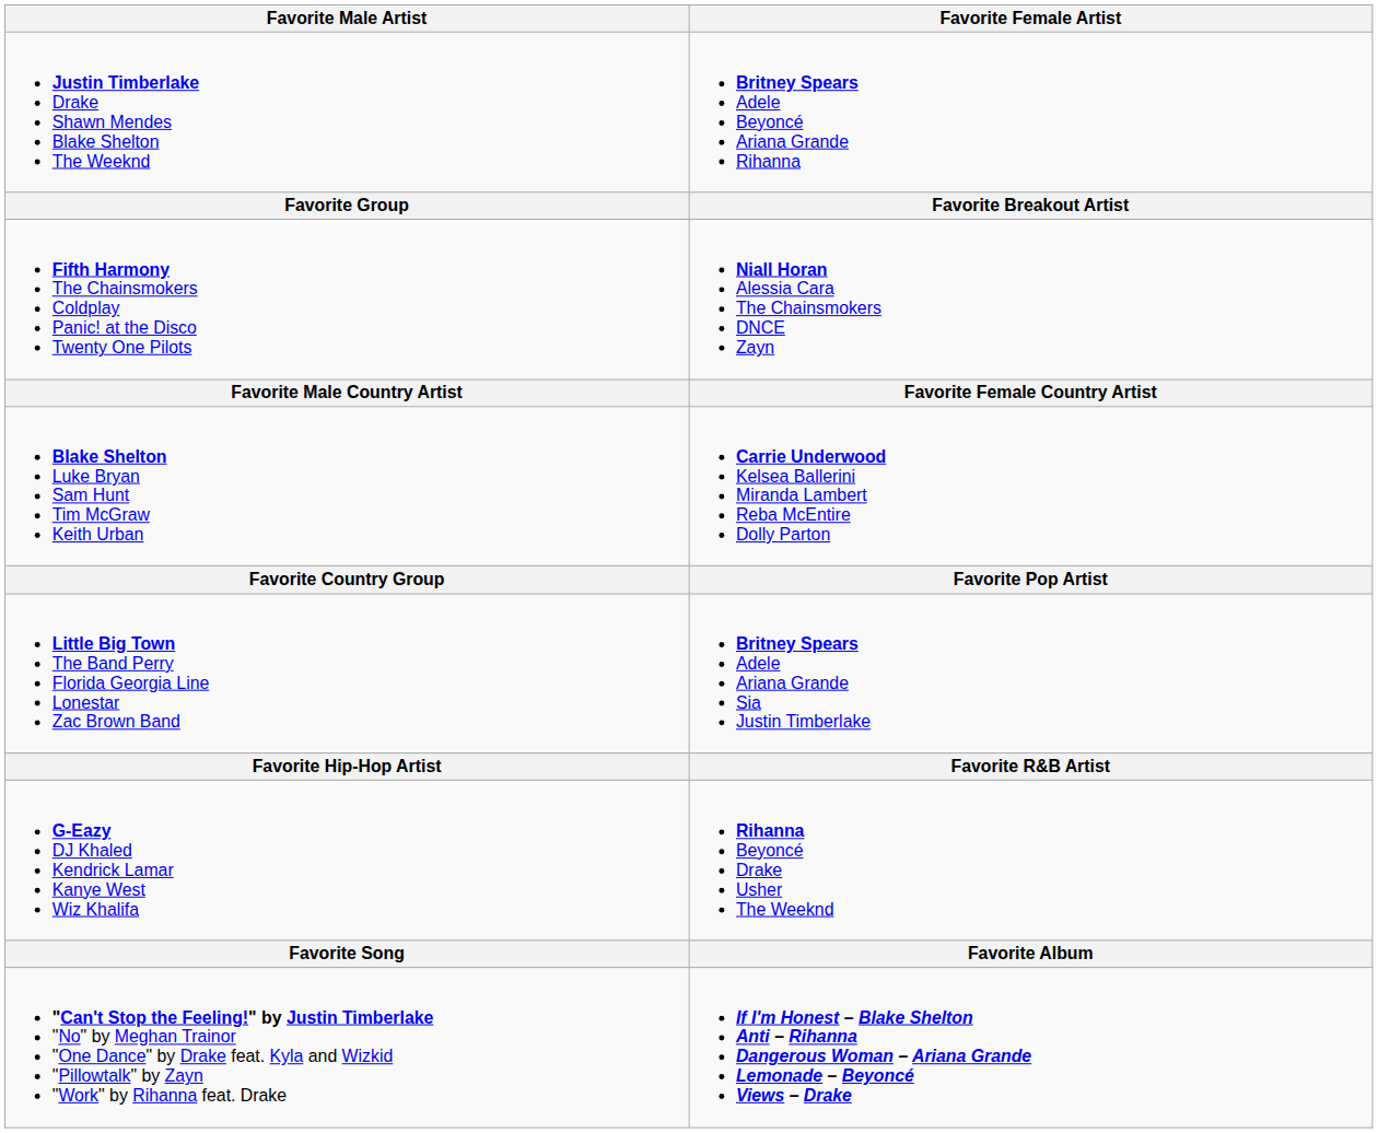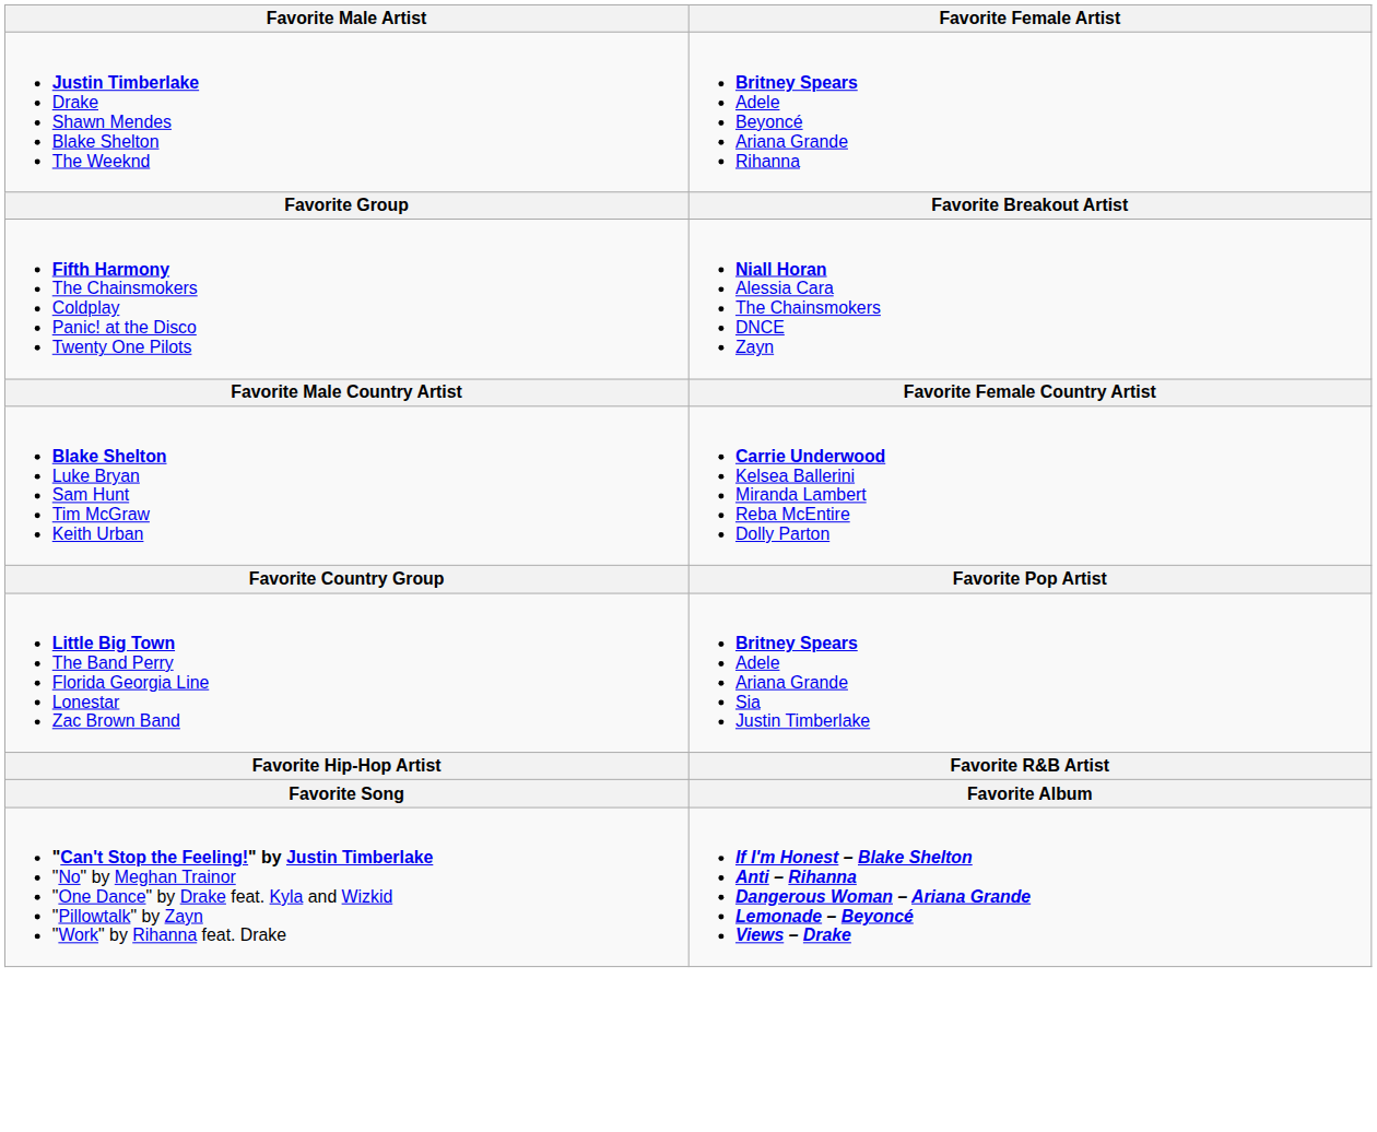- row: G-Eazy DJ Khaled Kendrick Lamar Kanye West Wiz Khalifa | Rihanna Beyoncé Drake Usher The Weeknd
